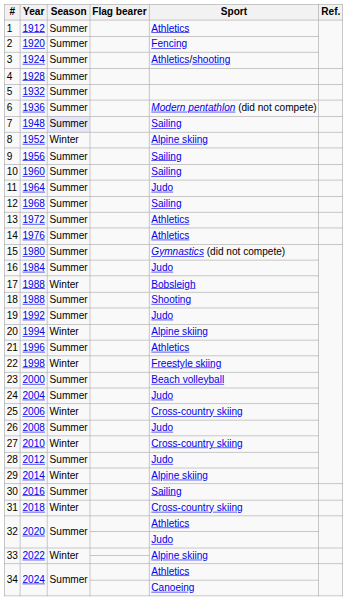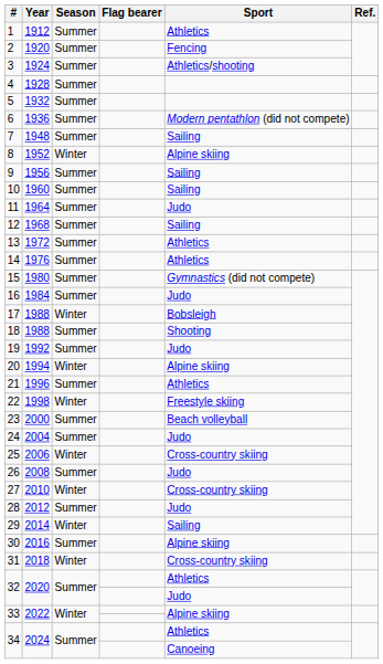7 | Season: lavender background -> no background
29 | Sport: Alpine skiing -> Sailing
30 | Sport: Sailing -> Alpine skiing
